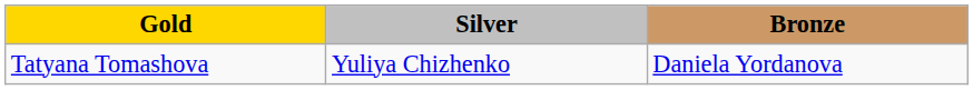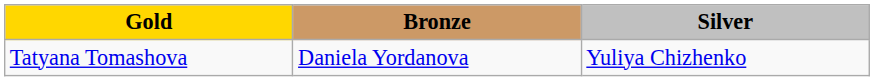columns swapped: Silver <-> Bronze
